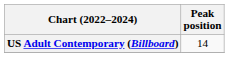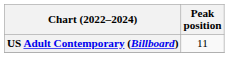US Adult Contemporary (Billboard) | Peak position: 14 -> 11
